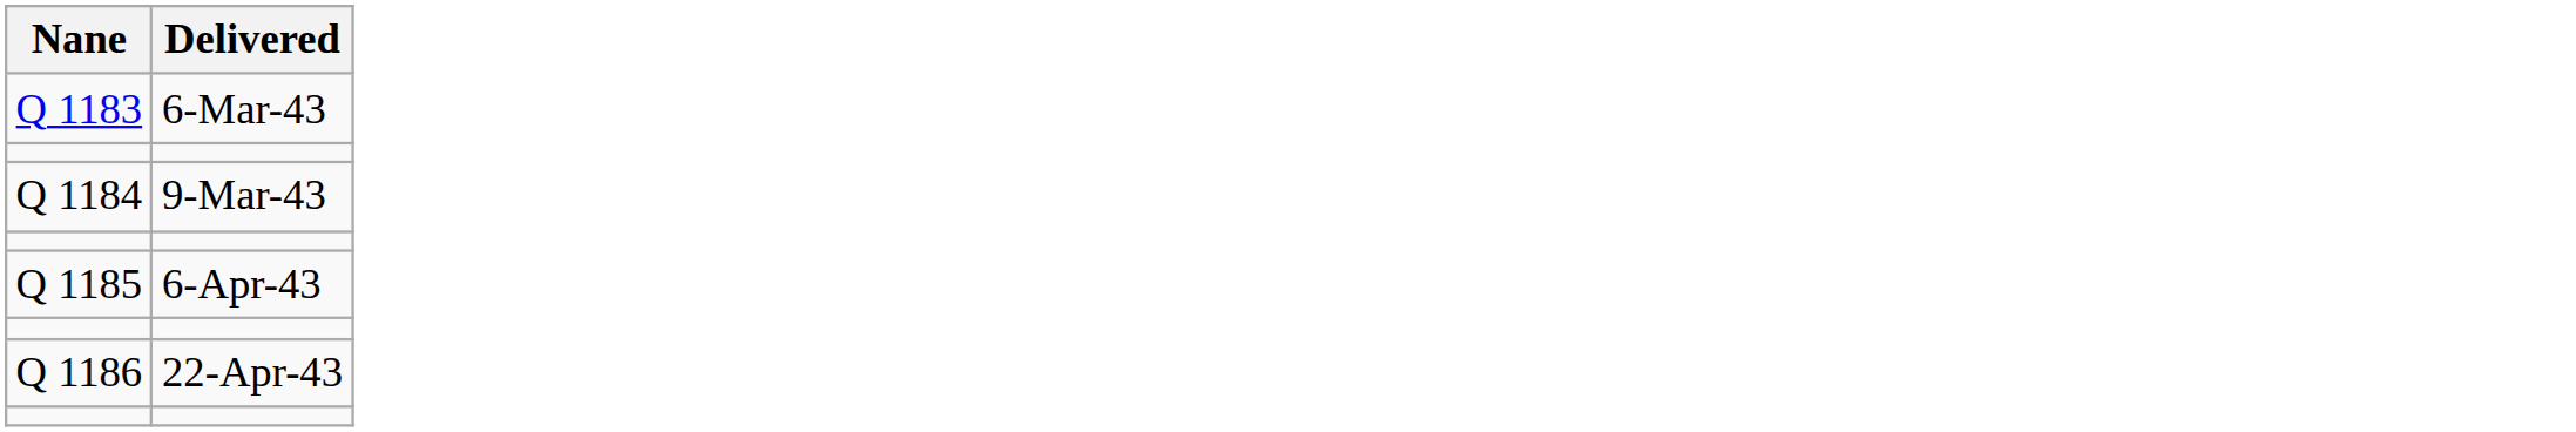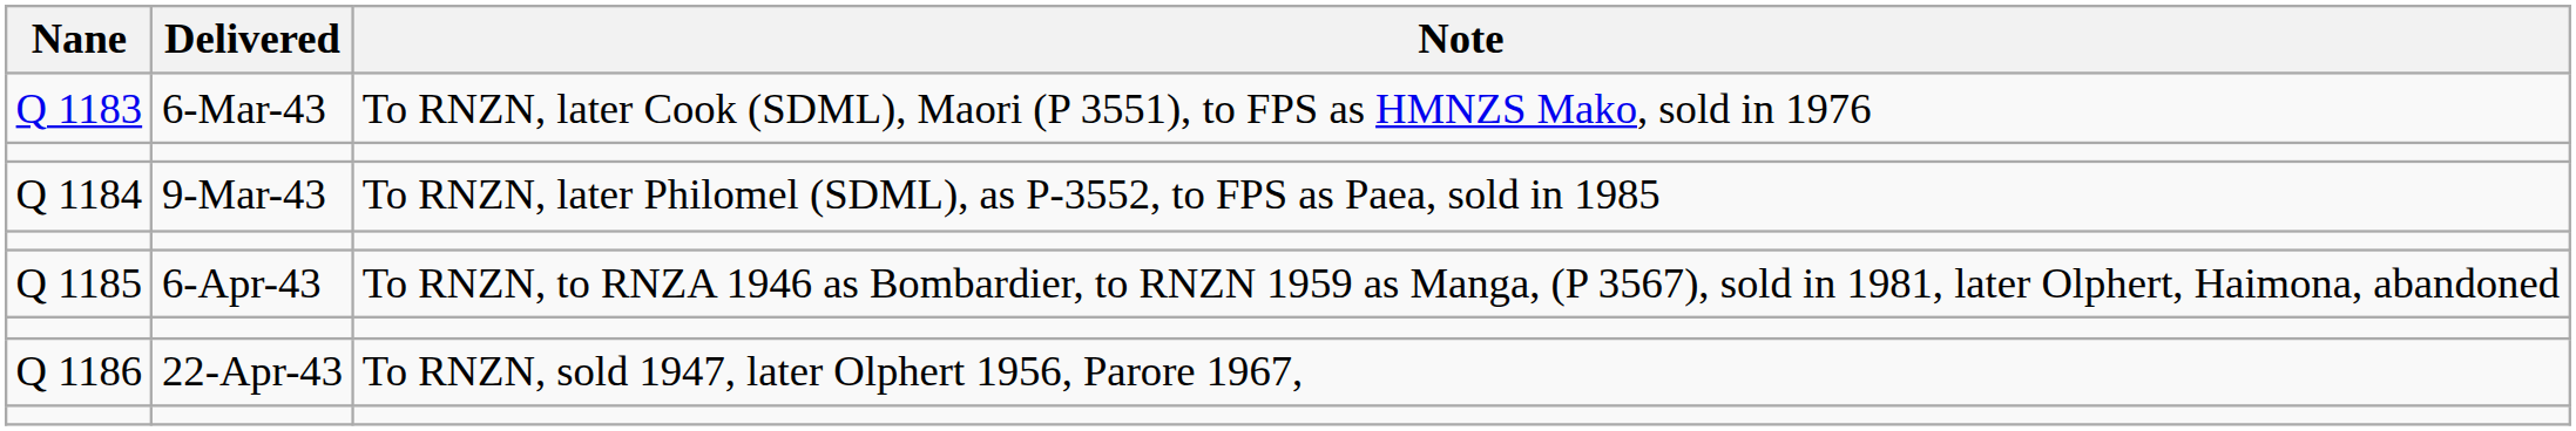+ column: Note | To RNZN, later Cook (SDML), Maori (P 3551), to FPS as HMNZS Mako, sold in 1976 | To RNZN, later Philomel (SDML), as P-3552, to FPS as Paea, sold in 1985 | To RNZN, to RNZA 1946 as Bombardier, to RNZN 1959 as Manga, (P 3567), sold in 1981, later Olphert, Haimona, abandoned | To RNZN, sold 1947, later Olphert 1956, Parore 1967,
